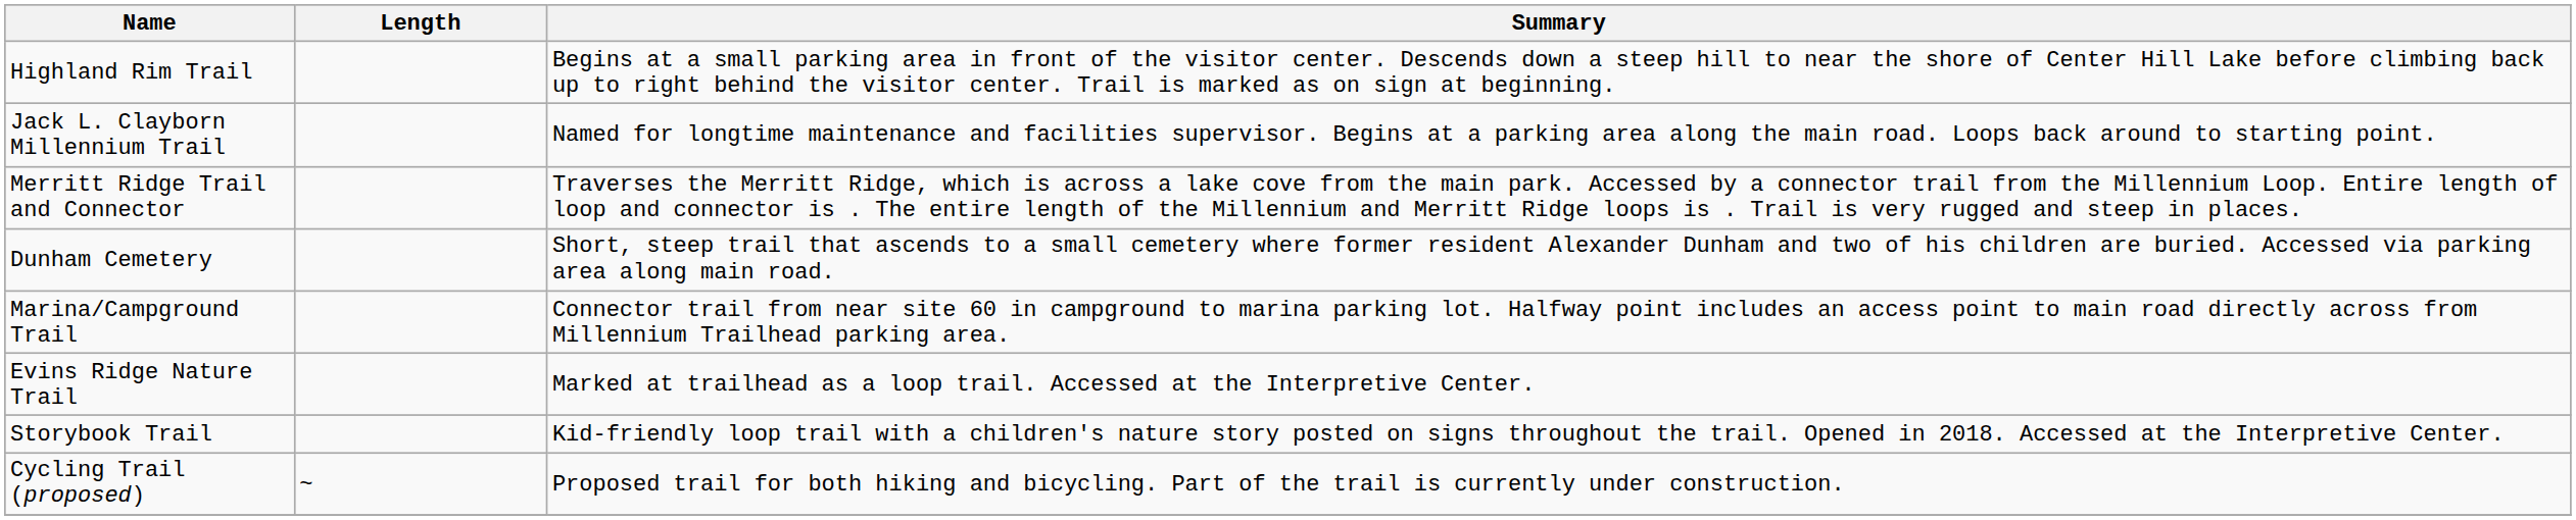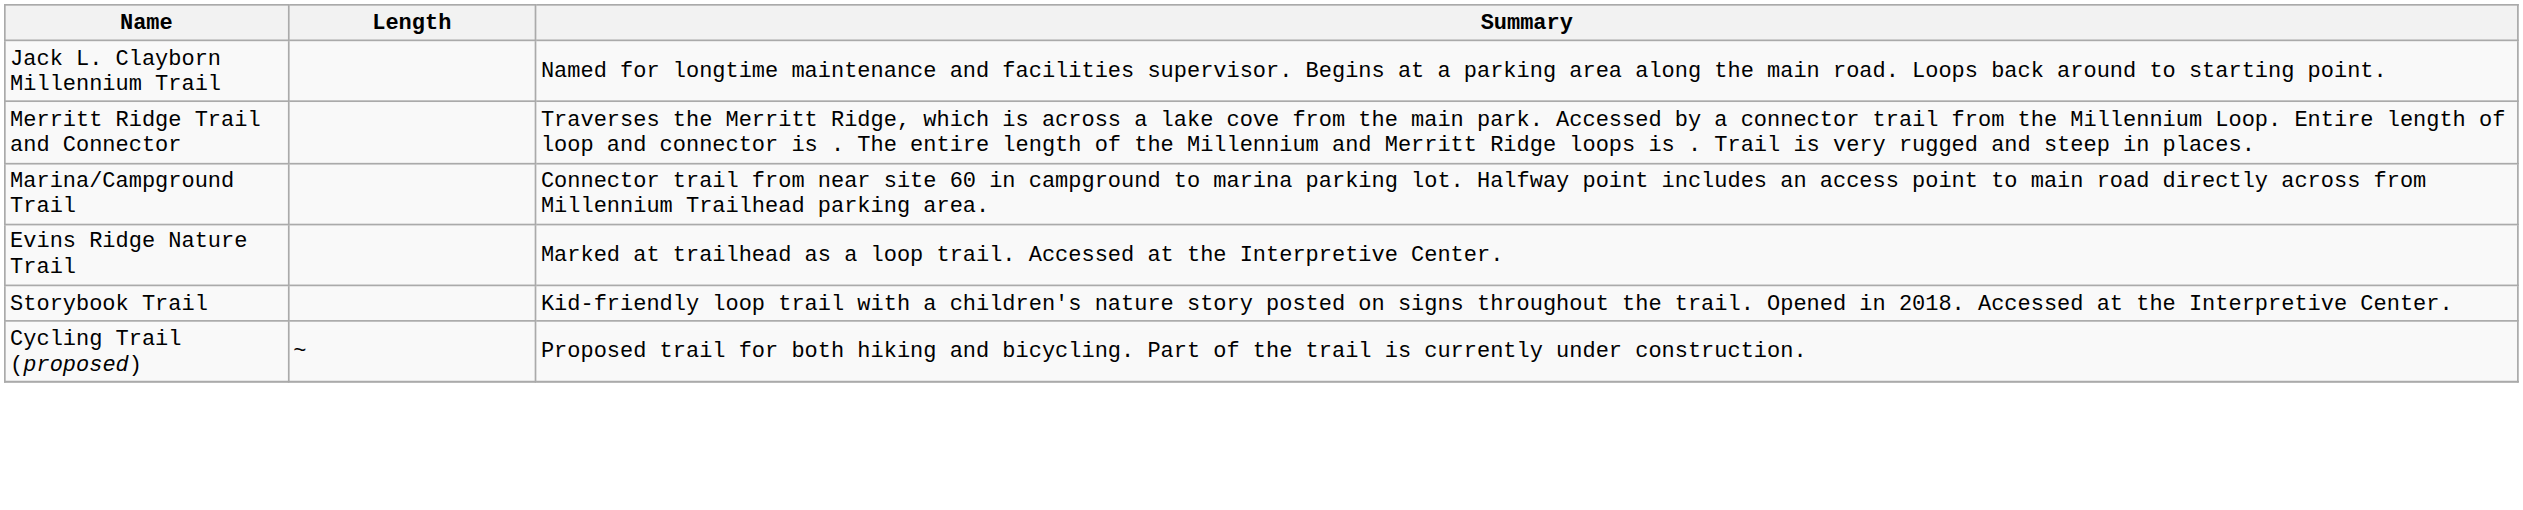- row: Highland Rim Trail | Begins at a small parking area in front of the visitor center. Descends down a steep hill to near the shore of Center Hill Lake before climbing back up to right behind the visitor center. Trail is marked as on sign at beginning.
- row: Dunham Cemetery | Short, steep trail that ascends to a small cemetery where former resident Alexander Dunham and two of his children are buried. Accessed via parking area along main road.
